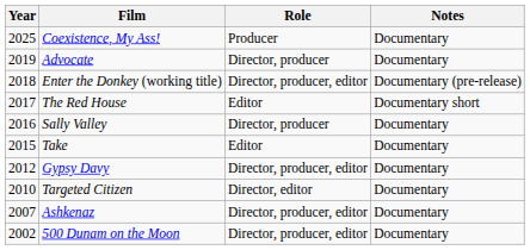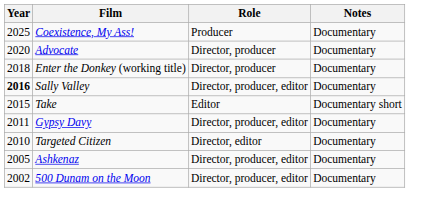Advocate | Year: 2019 -> 2020
Enter the Donkey (working title) | Role: Director, producer, editor -> Director, producer
Enter the Donkey (working title) | Notes: Documentary (pre-release) -> Documentary
- row: 2017 | The Red House | Editor | Documentary short
Sally Valley | Year: normal -> bold
Sally Valley | Role: Director, producer -> Director, producer, editor
Take | Notes: Documentary -> Documentary short
Gypsy Davy | Year: 2012 -> 2011
Ashkenaz | Year: 2007 -> 2005
